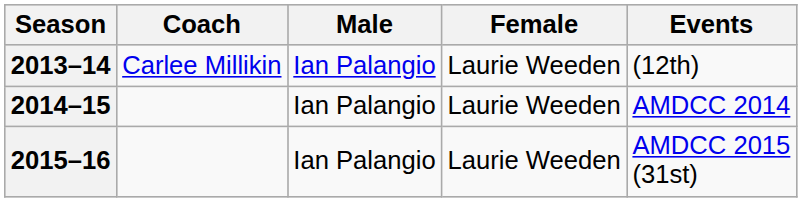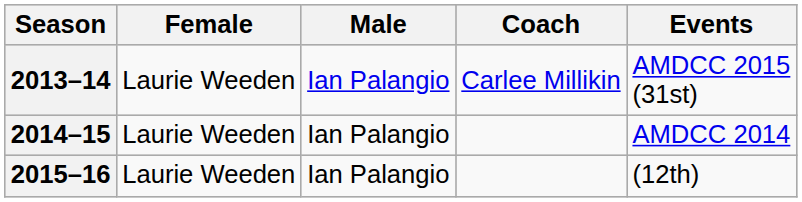columns swapped: Female <-> Coach
2013–14 | Events: (12th) -> AMDCC 2015 (31st)
2015–16 | Events: AMDCC 2015 (31st) -> (12th)
